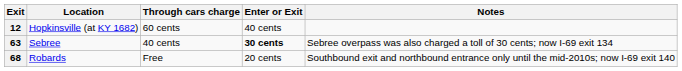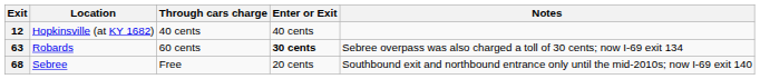12 | Through cars charge: 60 cents -> 40 cents
63 | Location: Sebree -> Robards
63 | Through cars charge: 40 cents -> 60 cents
68 | Location: Robards -> Sebree
